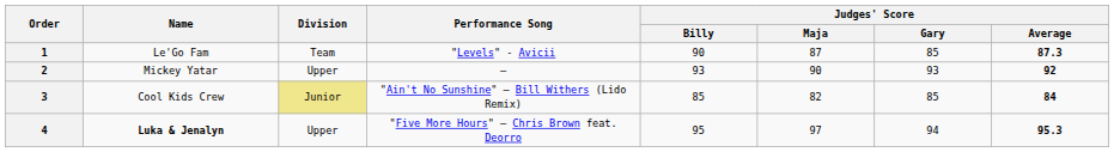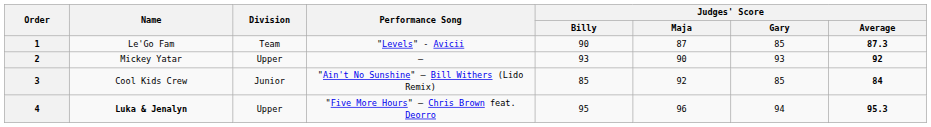3 | Division: khaki background -> no background
3 | Judges' Score / Maja: 82 -> 92
4 | Judges' Score / Maja: 97 -> 96
